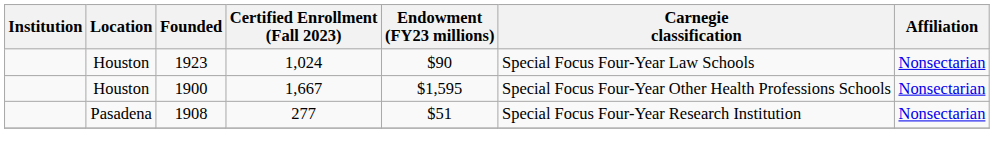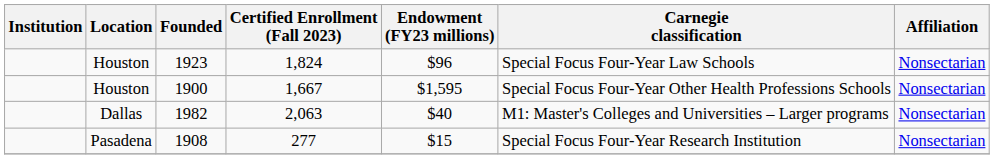1923 | Certified Enrollment (Fall 2023): 1,024 -> 1,824
1923 | Endowment (FY23 millions): $90 -> $96
+ row: Dallas | 1982 | 2,063 | $40 | M1: Master's Colleges and Universities – Larger programs | Nonsectarian
1908 | Endowment (FY23 millions): $51 -> $15
